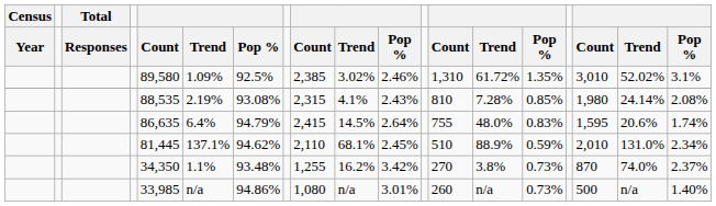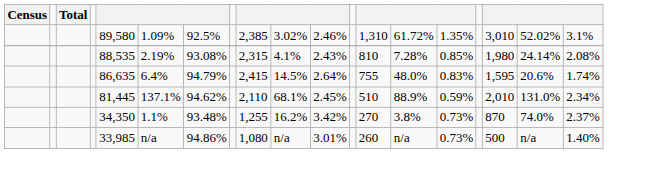- row: Year | Responses | Count | Trend | Pop % | Count | Trend | Pop % | Count | Trend | Pop % | Count | Trend | Pop %
